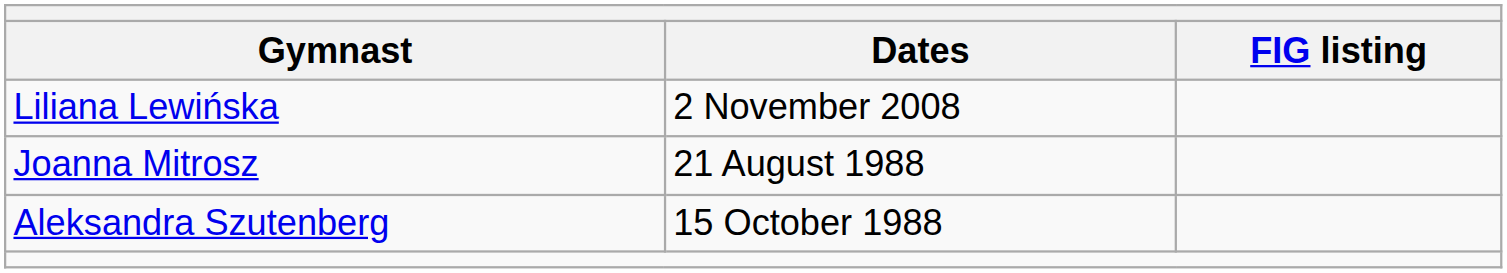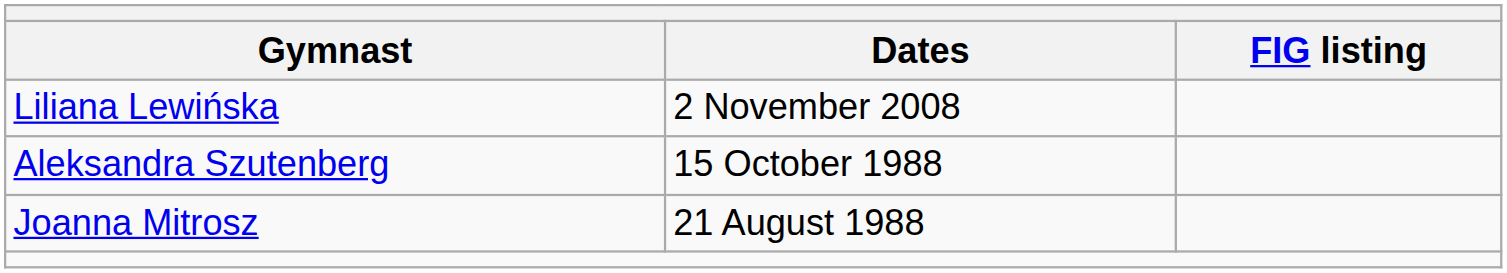rows swapped: Joanna Mitrosz <-> Aleksandra Szutenberg
